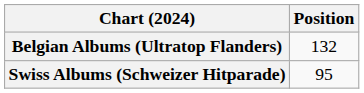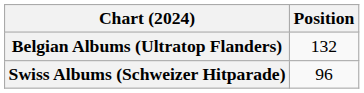Swiss Albums (Schweizer Hitparade) | Position: 95 -> 96
